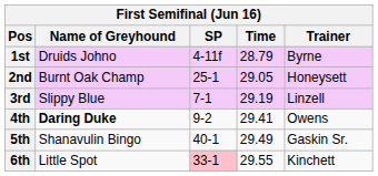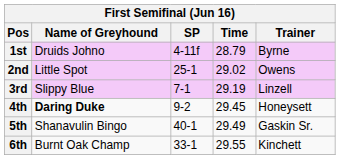2nd | Name of Greyhound: Burnt Oak Champ -> Little Spot
2nd | Time: 29.05 -> 29.02
2nd | Trainer: Honeysett -> Owens
4th | Time: 29.41 -> 29.45
4th | Trainer: Owens -> Honeysett
6th | Name of Greyhound: Little Spot -> Burnt Oak Champ
6th | SP: pink background -> no background
